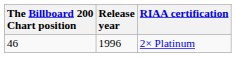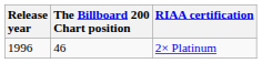columns swapped: Release year <-> The Billboard 200 Chart position
